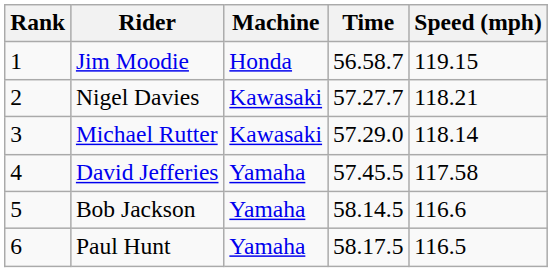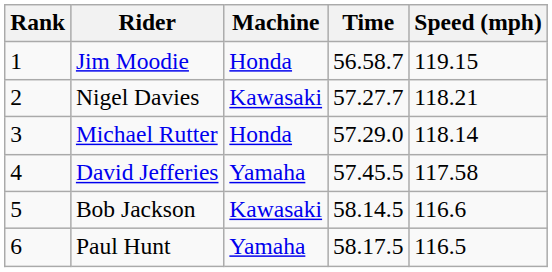Michael Rutter | Machine: Kawasaki -> Honda
Bob Jackson | Machine: Yamaha -> Kawasaki
